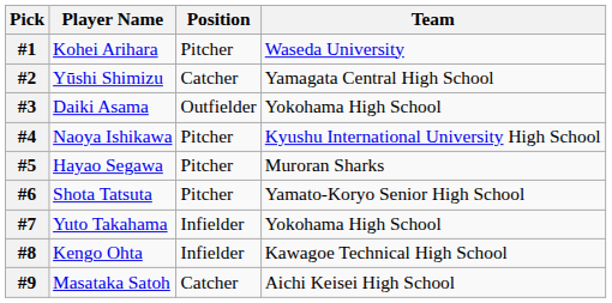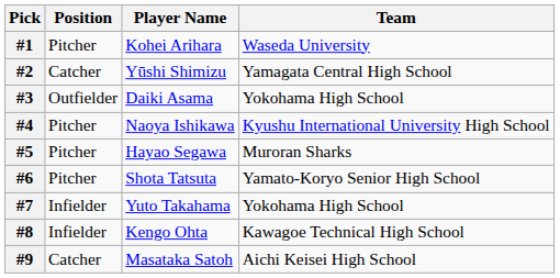columns swapped: Player Name <-> Position
